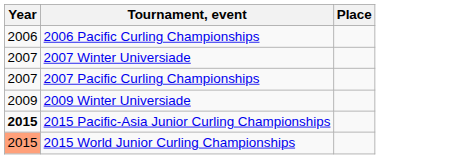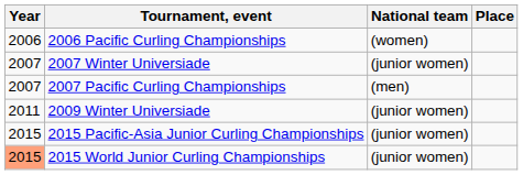+ column: National team | (women) | (junior women) | (men) | (junior women) | (junior women) | (junior women)
2009 Winter Universiade | Year: 2009 -> 2011
2015 Pacific-Asia Junior Curling Championships | Year: bold -> normal
